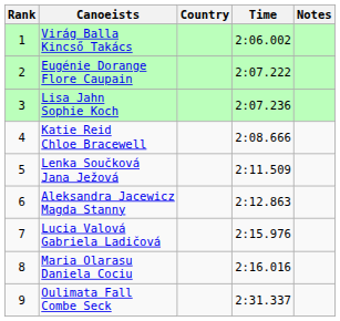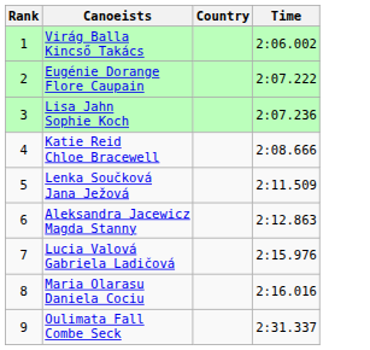- column: Notes
